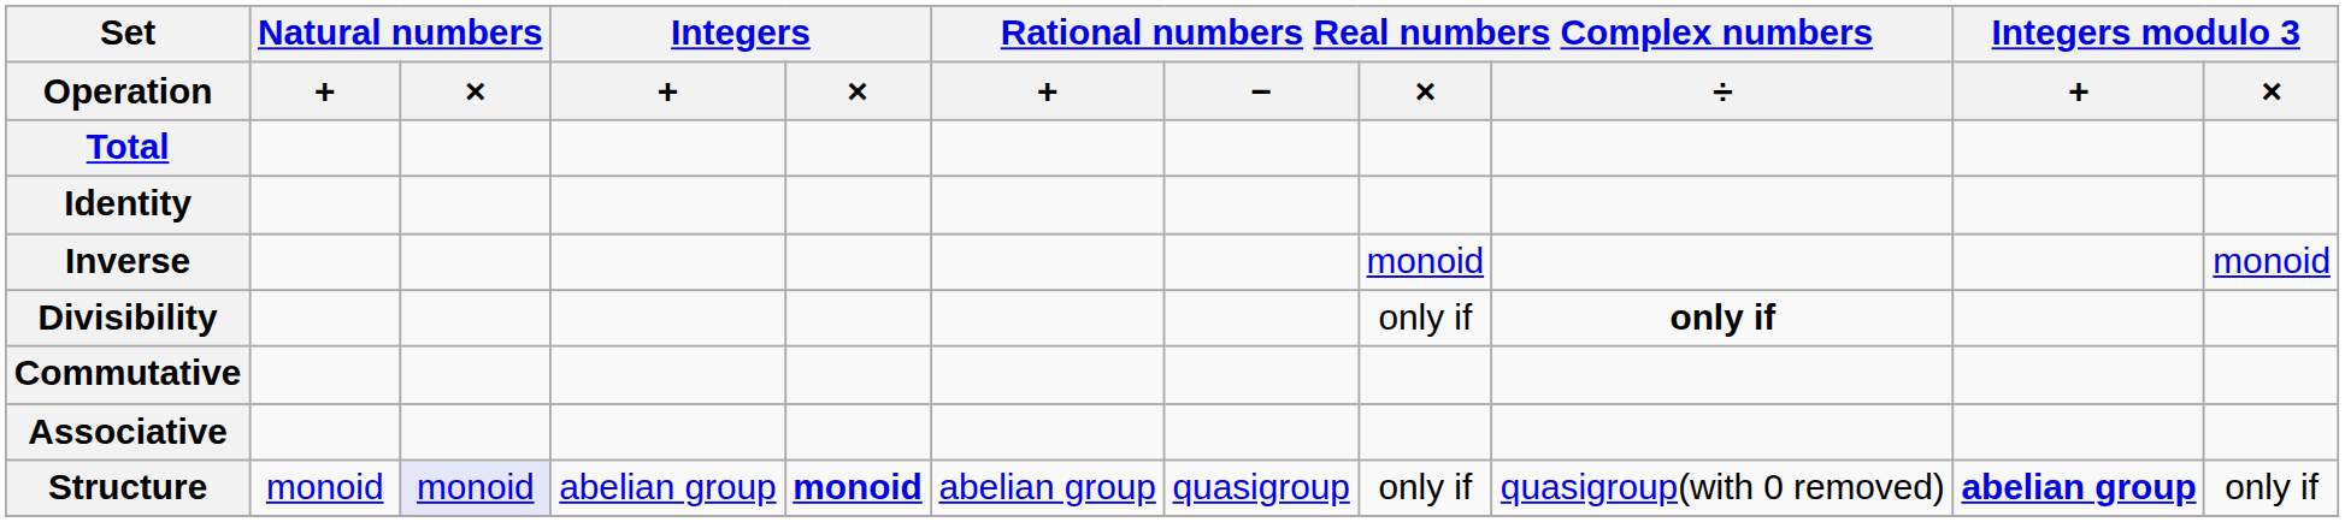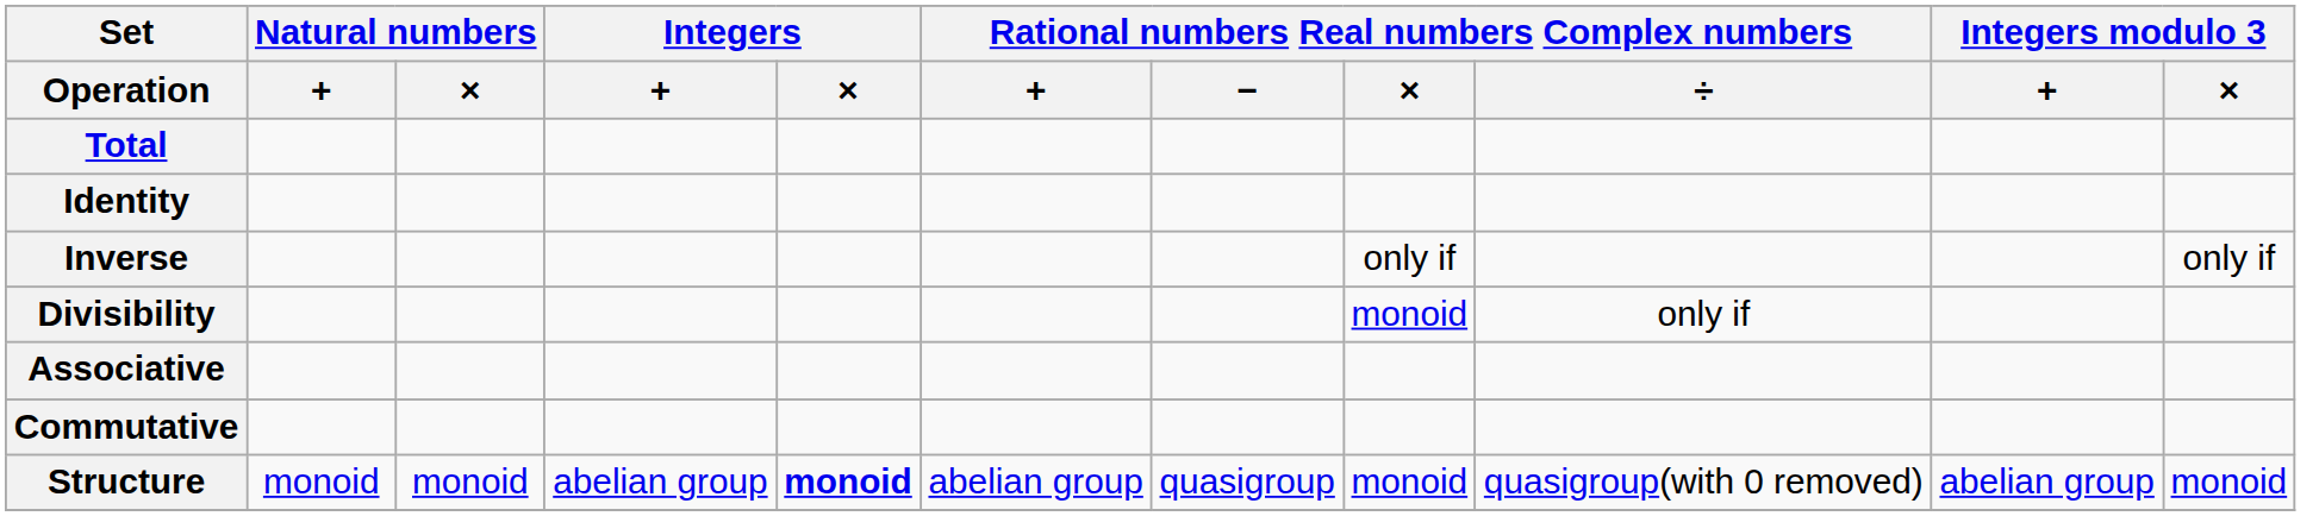Inverse | Rational numbers Real numbers Complex numbers / ×: monoid -> only if
Inverse | Integers modulo 3 / ×: monoid -> only if
Divisibility | Rational numbers Real numbers Complex numbers / ×: only if -> monoid
Divisibility | Rational numbers Real numbers Complex numbers / ÷: bold -> normal
rows swapped: Associative <-> Commutative
Structure | Natural numbers / ×: lavender background -> no background
Structure | Rational numbers Real numbers Complex numbers / ×: only if -> monoid
Structure | Integers modulo 3 / +: bold -> normal
Structure | Integers modulo 3 / ×: only if -> monoid
